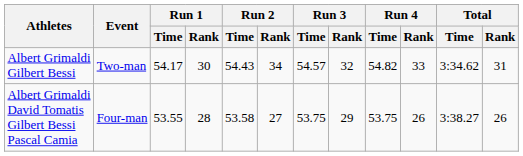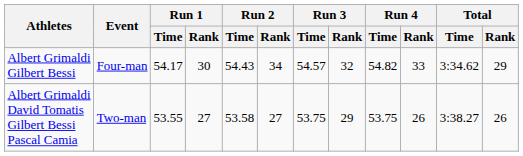Albert Grimaldi Gilbert Bessi | Event: Two-man -> Four-man
Albert Grimaldi Gilbert Bessi | Total / Rank: 31 -> 29
Albert Grimaldi David Tomatis Gilbert Bessi Pascal Camia | Event: Four-man -> Two-man
Albert Grimaldi David Tomatis Gilbert Bessi Pascal Camia | Run 1 / Rank: 28 -> 27
